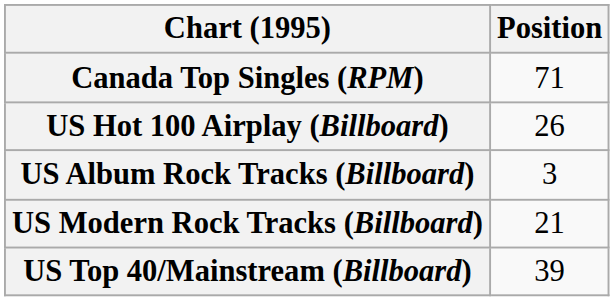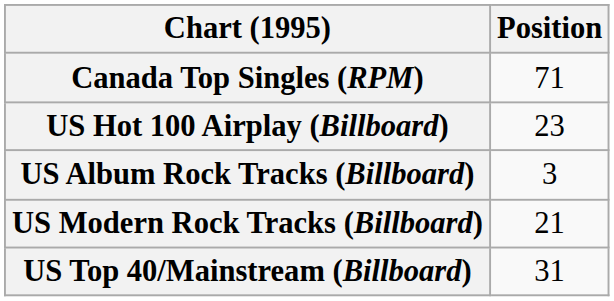US Hot 100 Airplay (Billboard) | Position: 26 -> 23
US Top 40/Mainstream (Billboard) | Position: 39 -> 31
